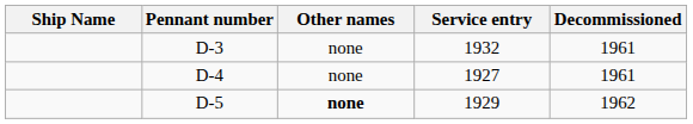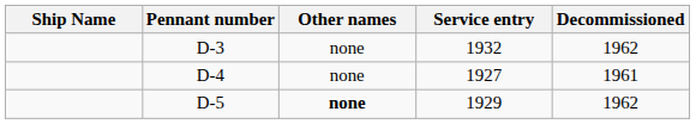D-3 | Decommissioned: 1961 -> 1962
